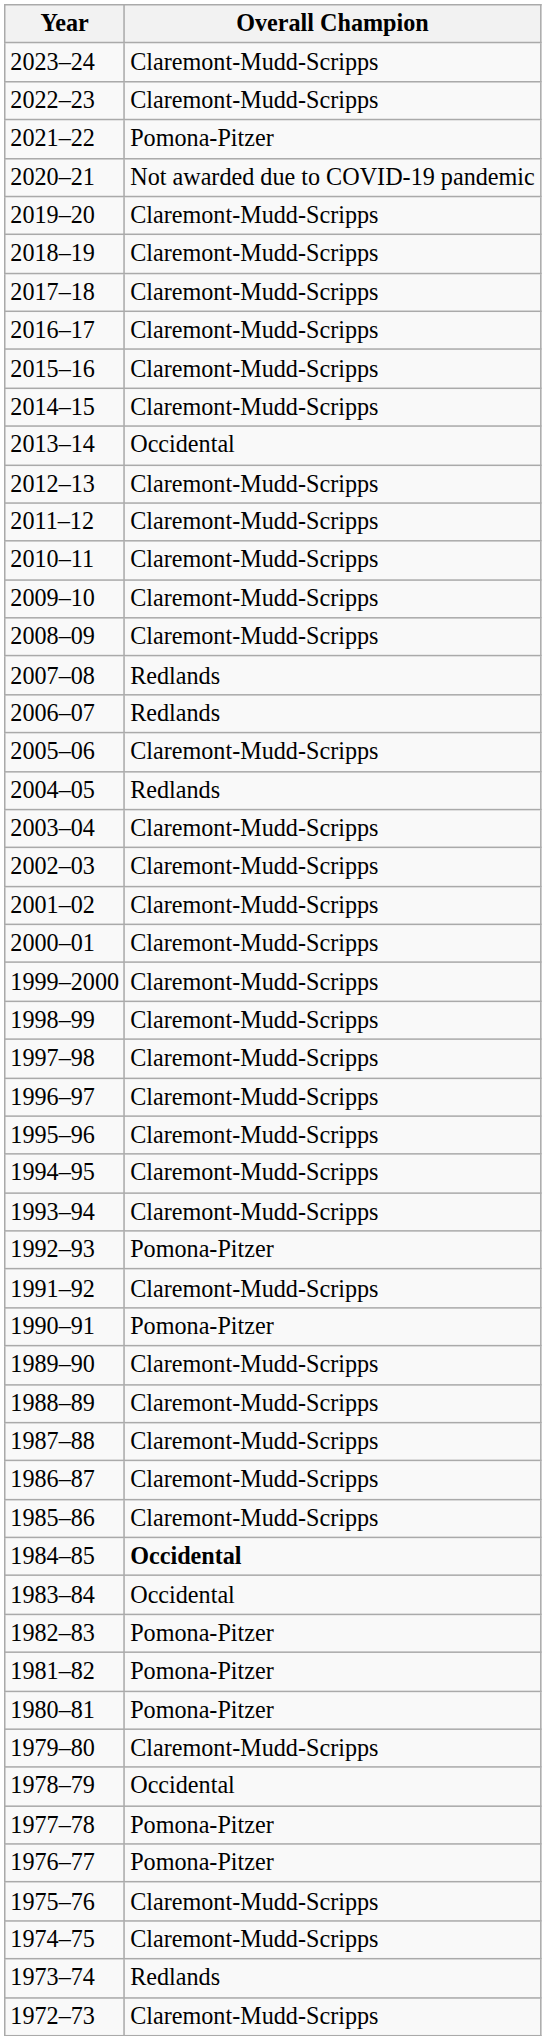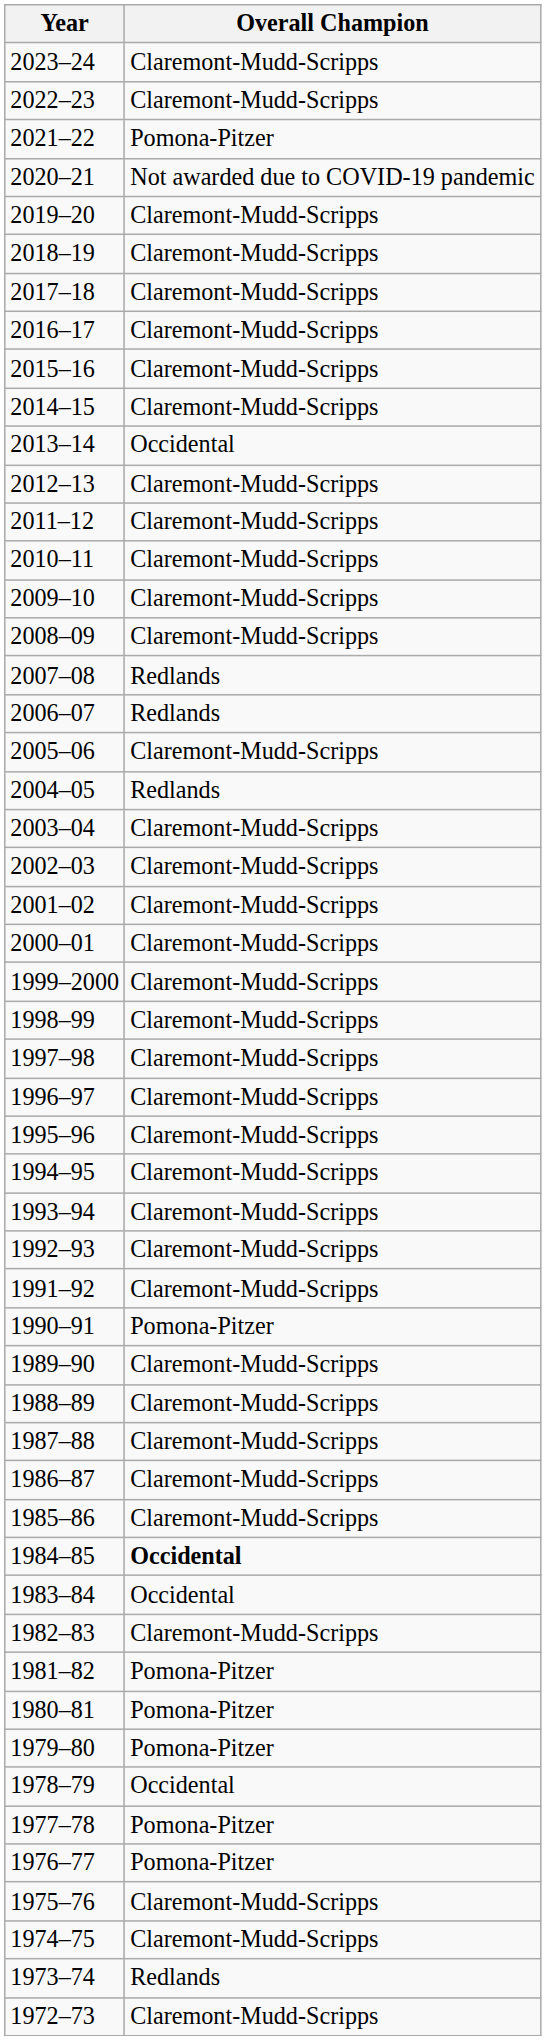1992–93 | Overall Champion: Pomona-Pitzer -> Claremont-Mudd-Scripps
1982–83 | Overall Champion: Pomona-Pitzer -> Claremont-Mudd-Scripps
1979–80 | Overall Champion: Claremont-Mudd-Scripps -> Pomona-Pitzer
